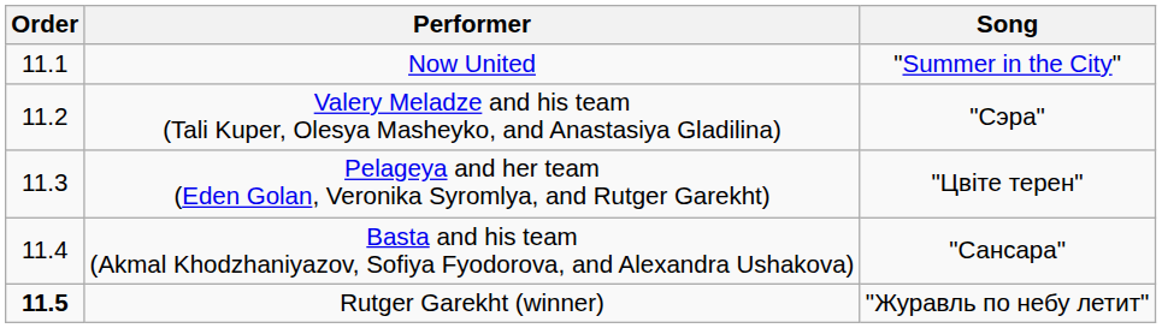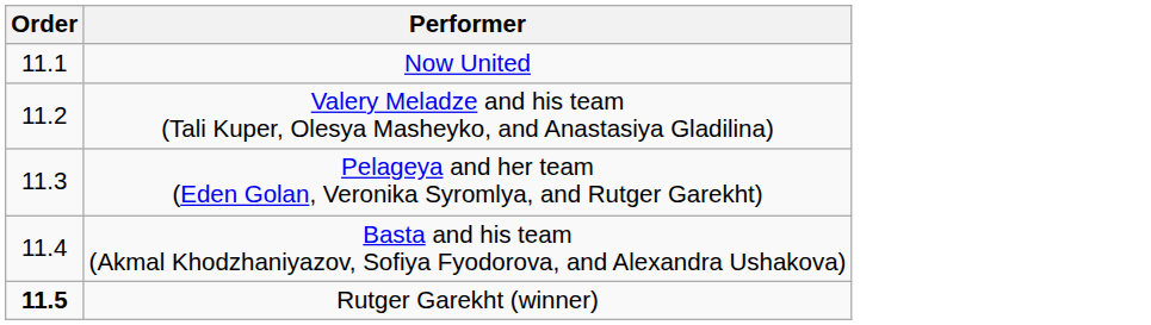- column: Song | "Summer in the City" | "Сэра" | "Цвiте терен" | "Сансара" | "Журавль по небу летит"
